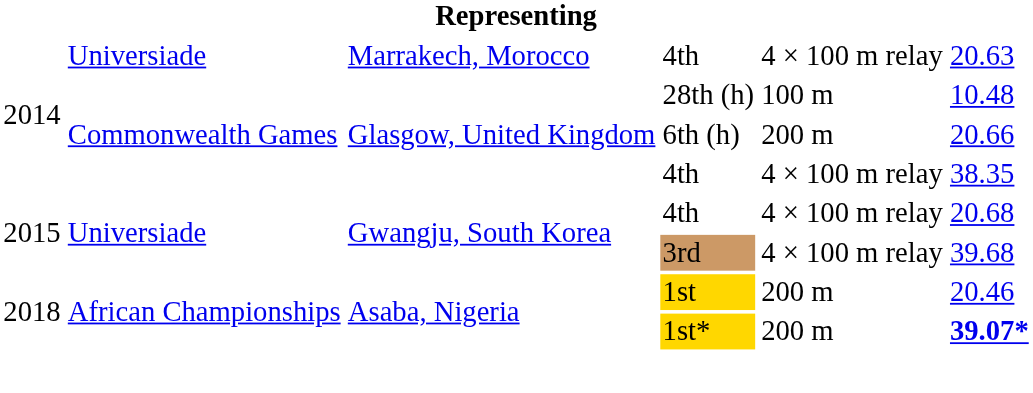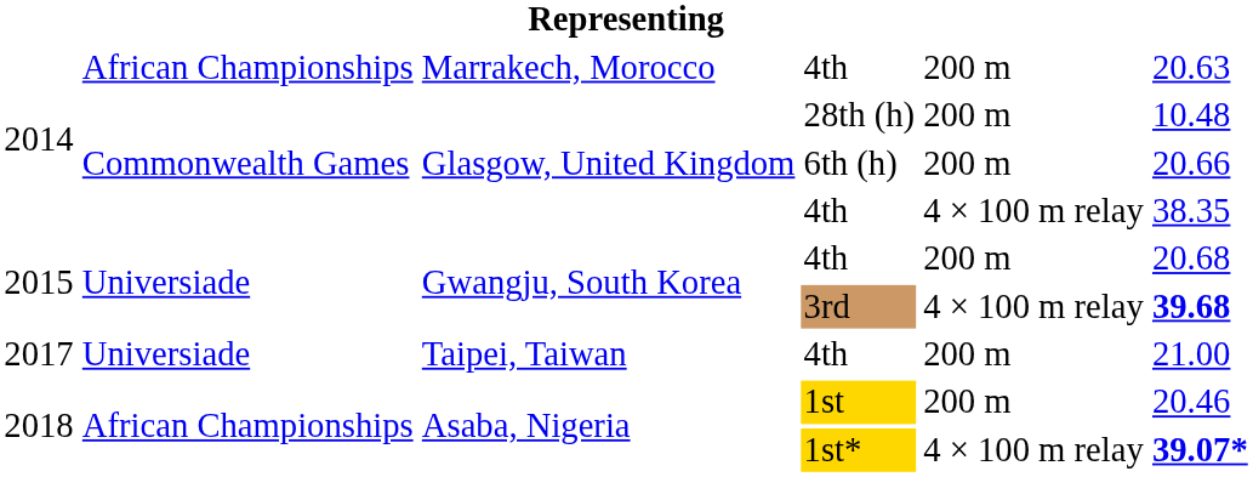Marrakech, Morocco / 4th | column 2: Universiade -> African Championships
Marrakech, Morocco / 4th | column 5: 4 × 100 m relay -> 200 m
28th (h) | column 5: 100 m -> 200 m
Gwangju, South Korea / 4th | column 5: 4 × 100 m relay -> 200 m
3rd | column 6: normal -> bold
+ row: 2017 | Universiade | Taipei, Taiwan | 4th | 200 m | 21.00
1st* | column 5: 200 m -> 4 × 100 m relay
